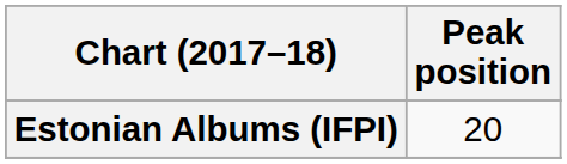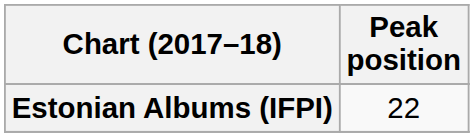Estonian Albums (IFPI) | Peak position: 20 -> 22
